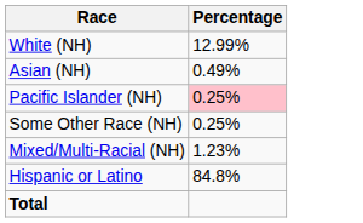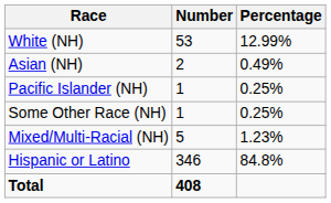+ column: Number | 53 | 2 | 1 | 1 | 5 | 346 | 408
Pacific Islander (NH) | Percentage: pink background -> no background
